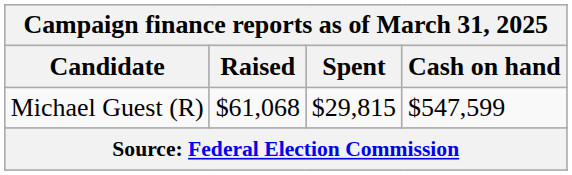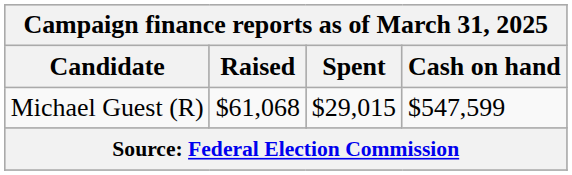Michael Guest (R) | Spent: $29,815 -> $29,015
